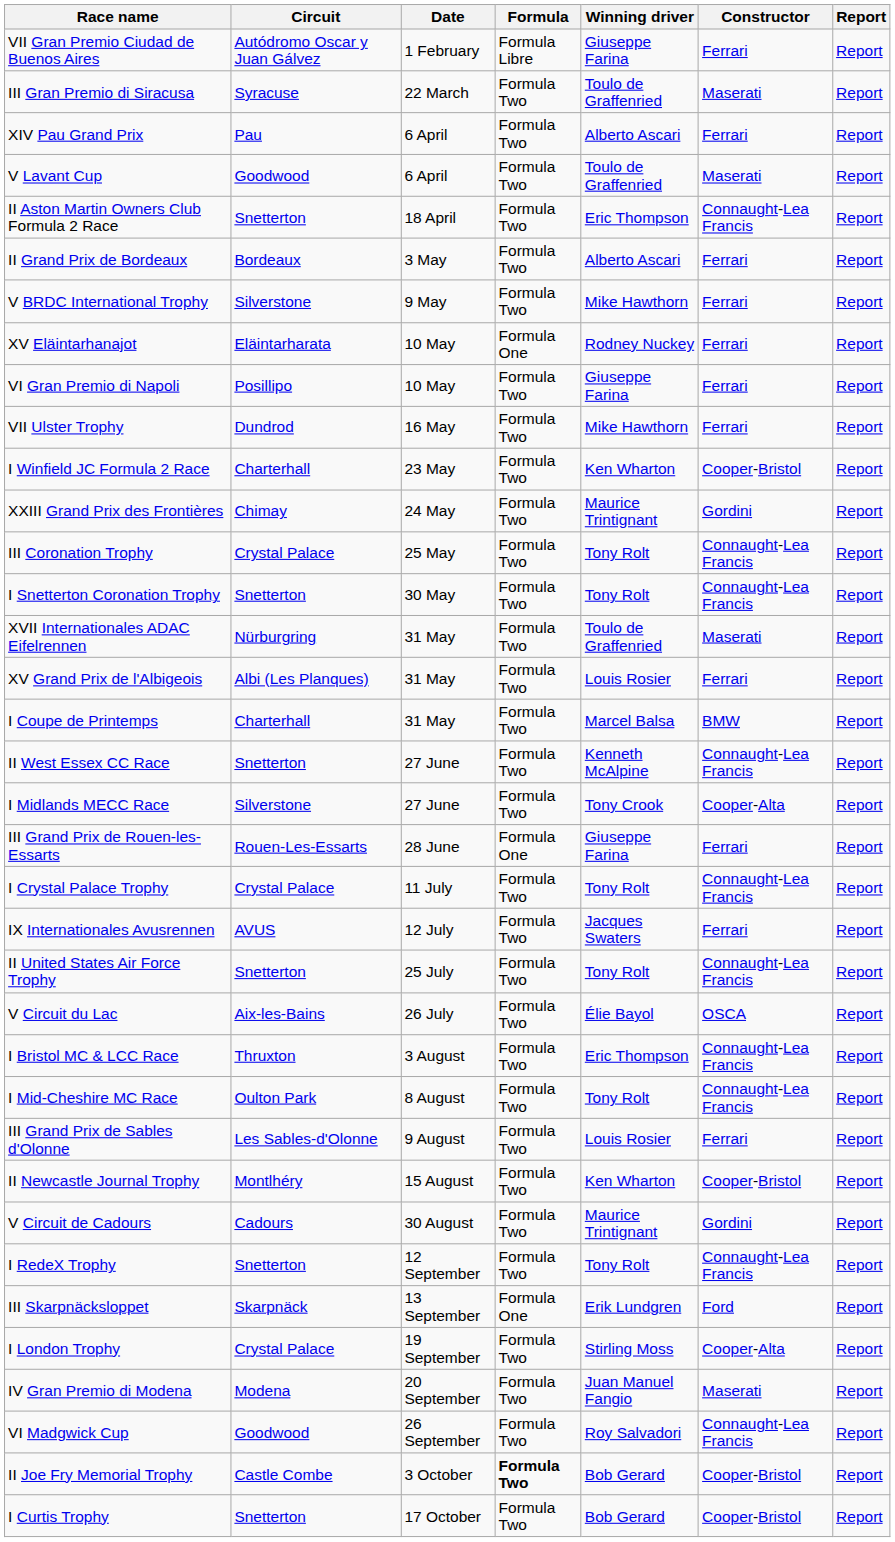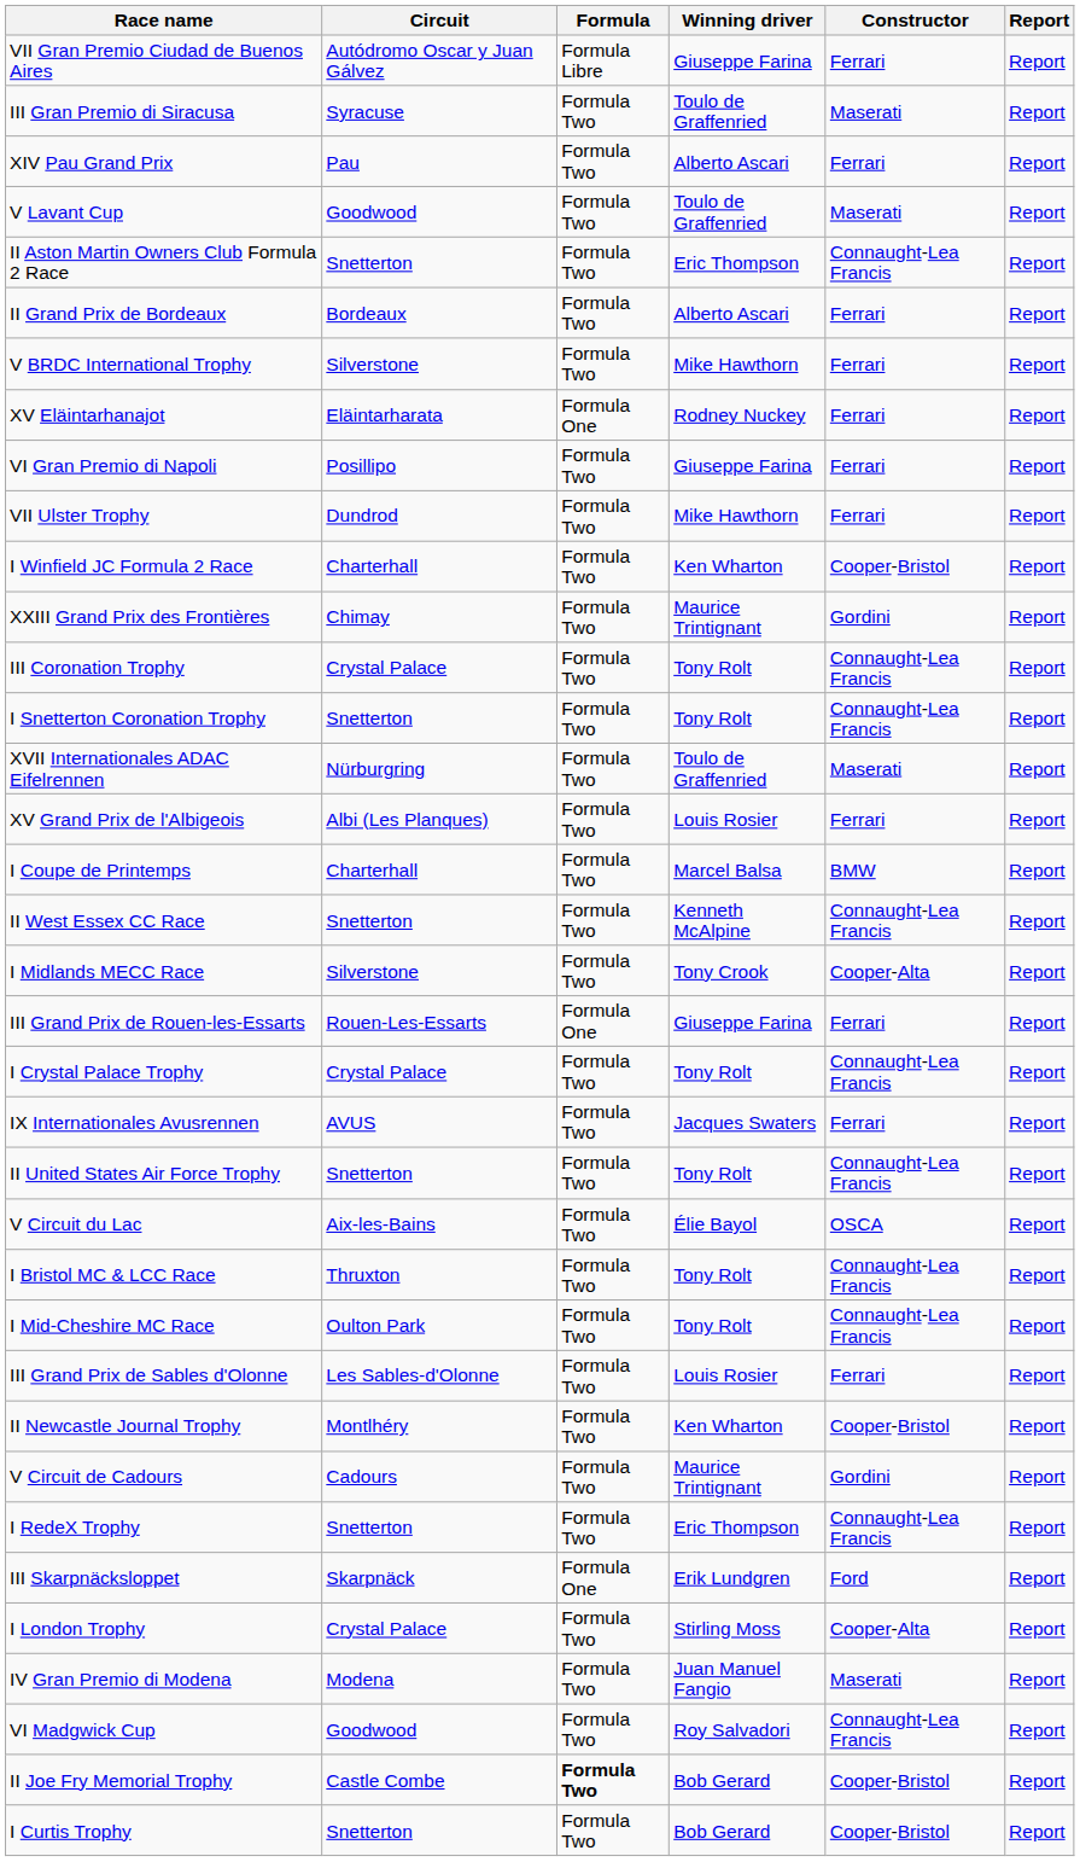- column: Date | 1 February | 22 March | 6 April | 6 April | 18 April | 3 May | 9 May | 10 May | 10 May | 16 May | 23 May | 24 May | 25 May | 30 May | 31 May | 31 May | 31 May | 27 June | 27 June | 28 June | 11 July | 12 July | 25 July | 26 July | 3 August | 8 August | 9 August | 15 August | 30 August | 12 September | 13 September | 19 September | 20 September | 26 September | 3 October | 17 October
I Bristol MC & LCC Race | Winning driver: Eric Thompson -> Tony Rolt
I RedeX Trophy | Winning driver: Tony Rolt -> Eric Thompson
